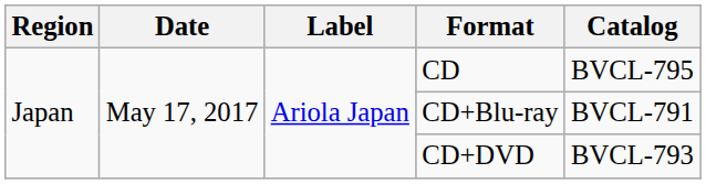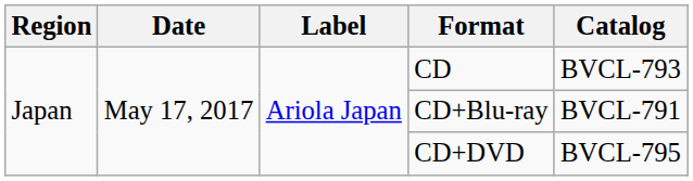CD | Catalog: BVCL-795 -> BVCL-793
CD+DVD | Catalog: BVCL-793 -> BVCL-795
